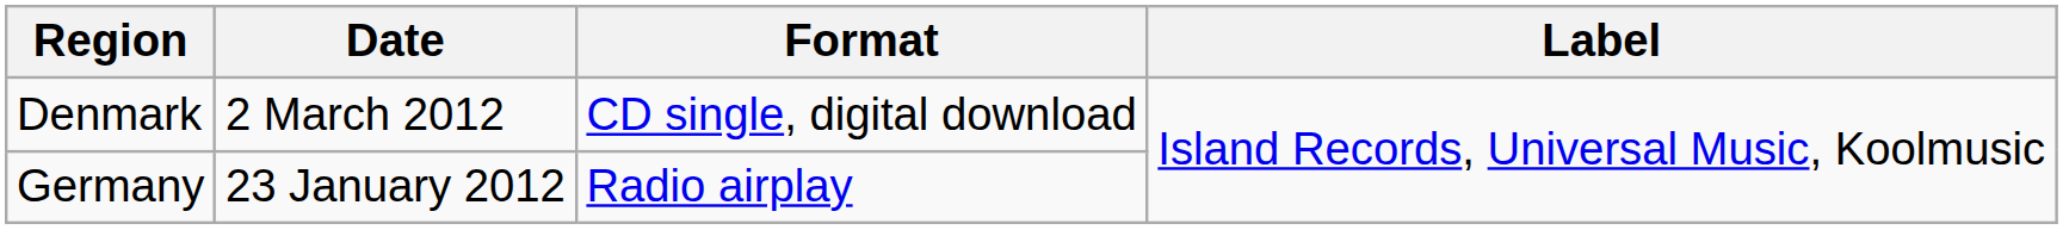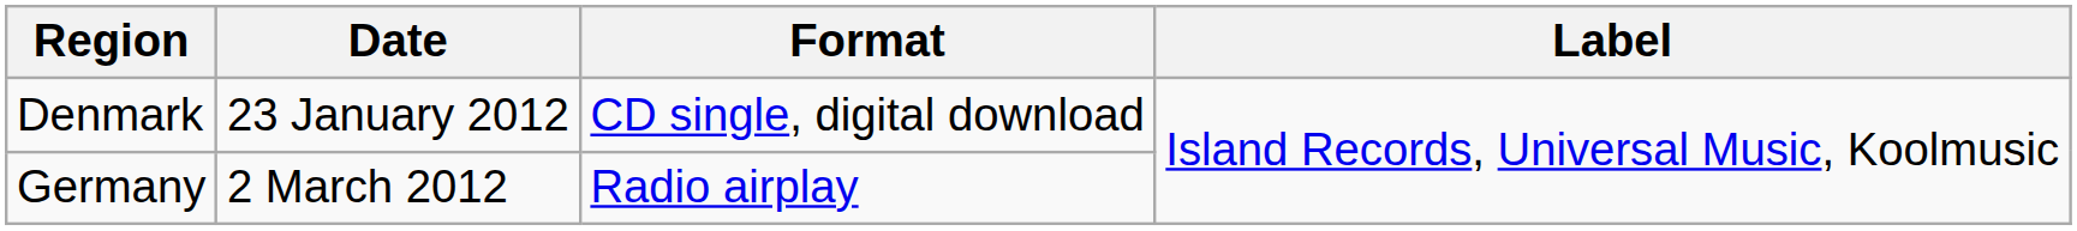Denmark | Date: 2 March 2012 -> 23 January 2012
Germany | Date: 23 January 2012 -> 2 March 2012
